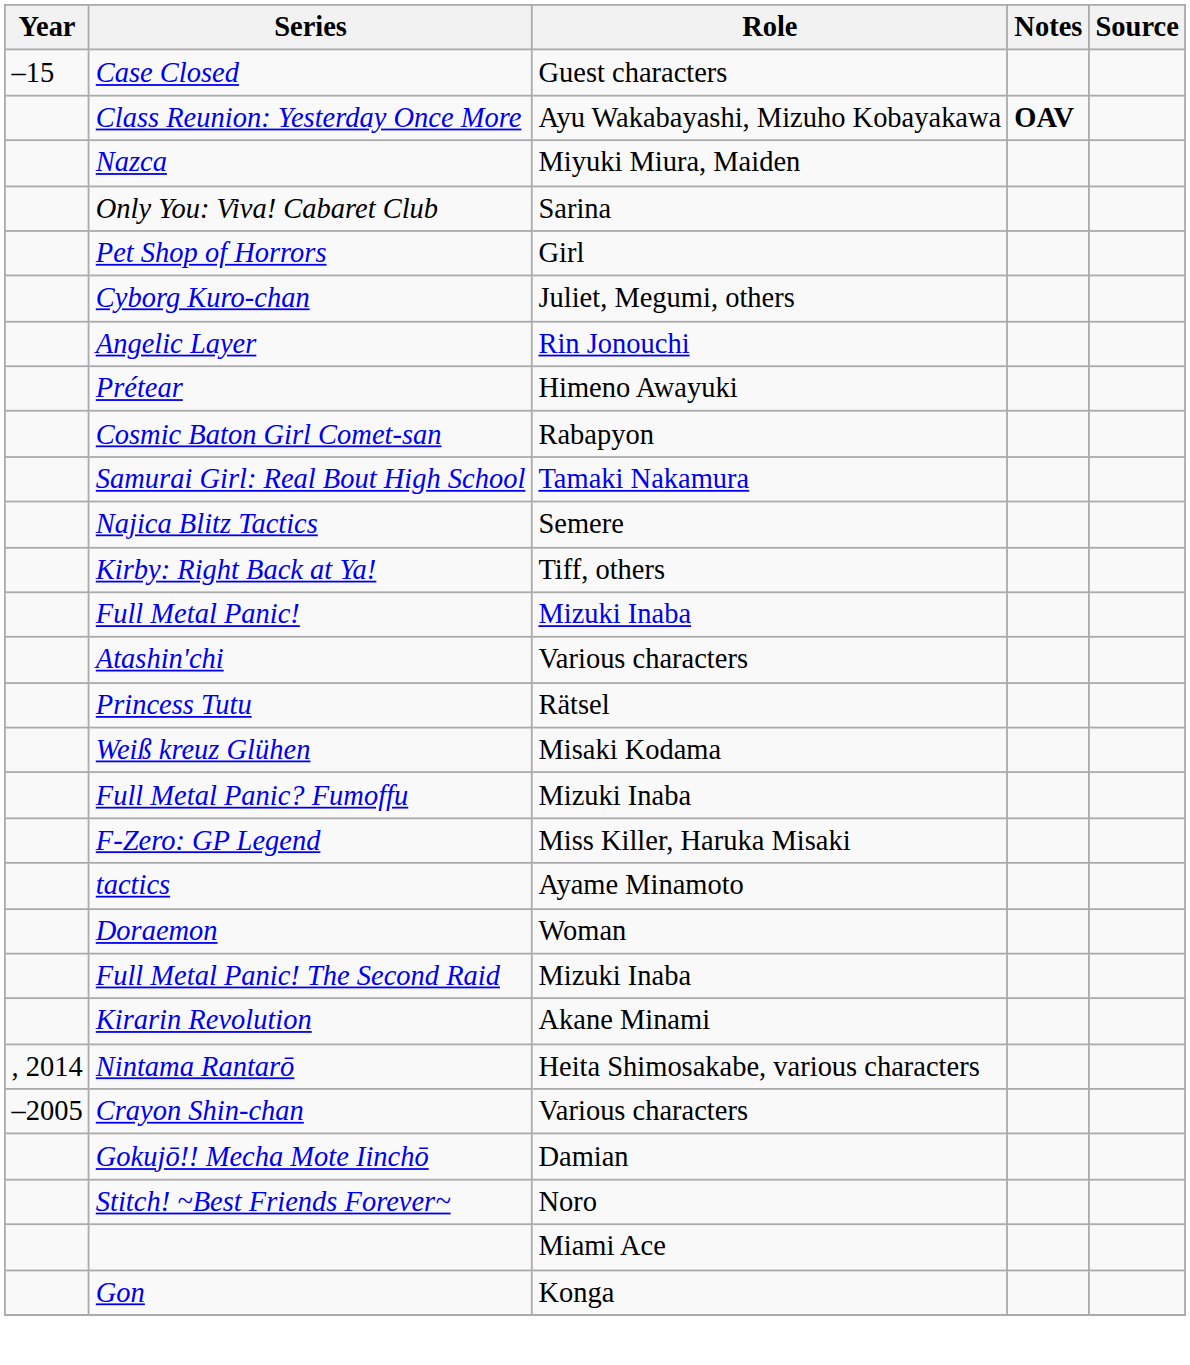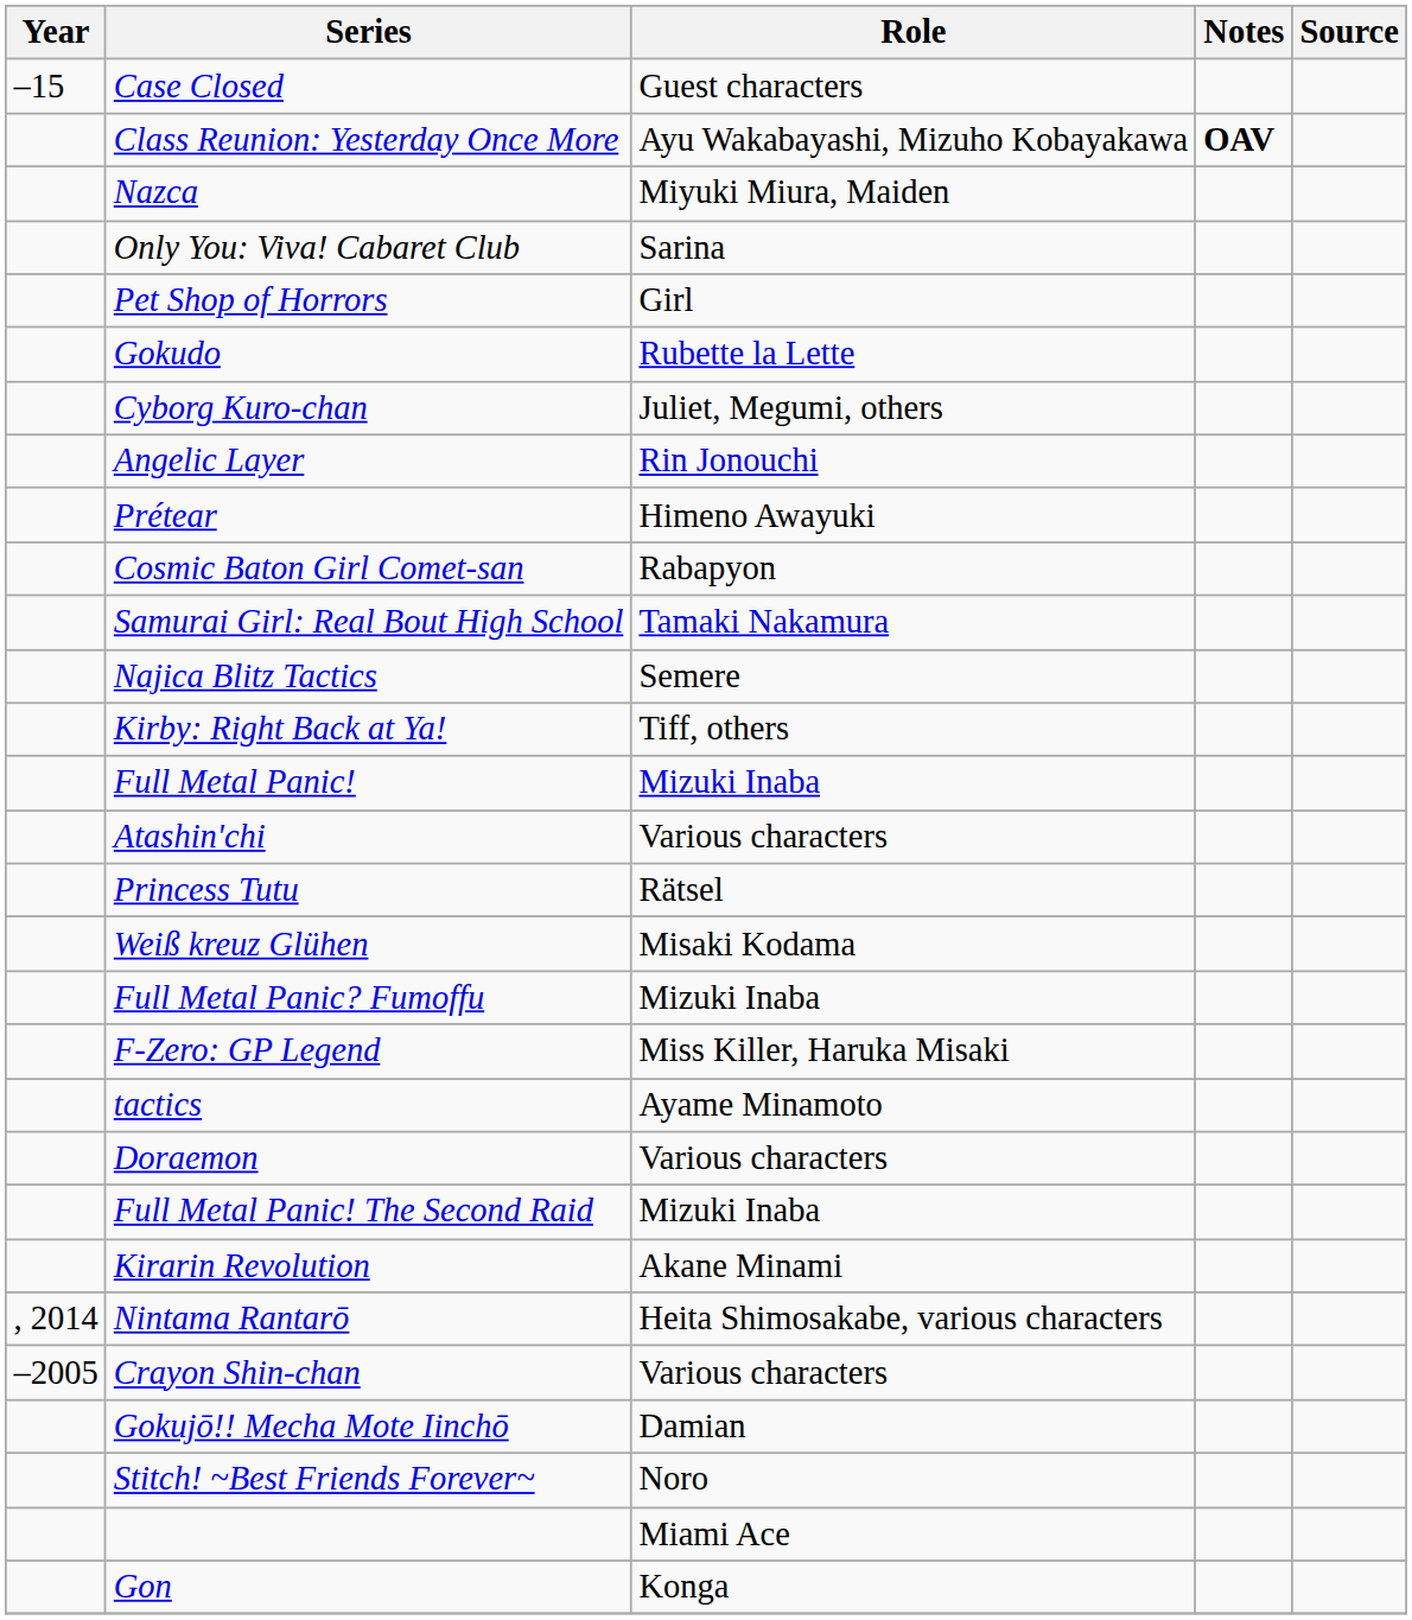+ row: Gokudo | Rubette la Lette
- row: Doraemon | Woman
+ row: Doraemon | Various characters
